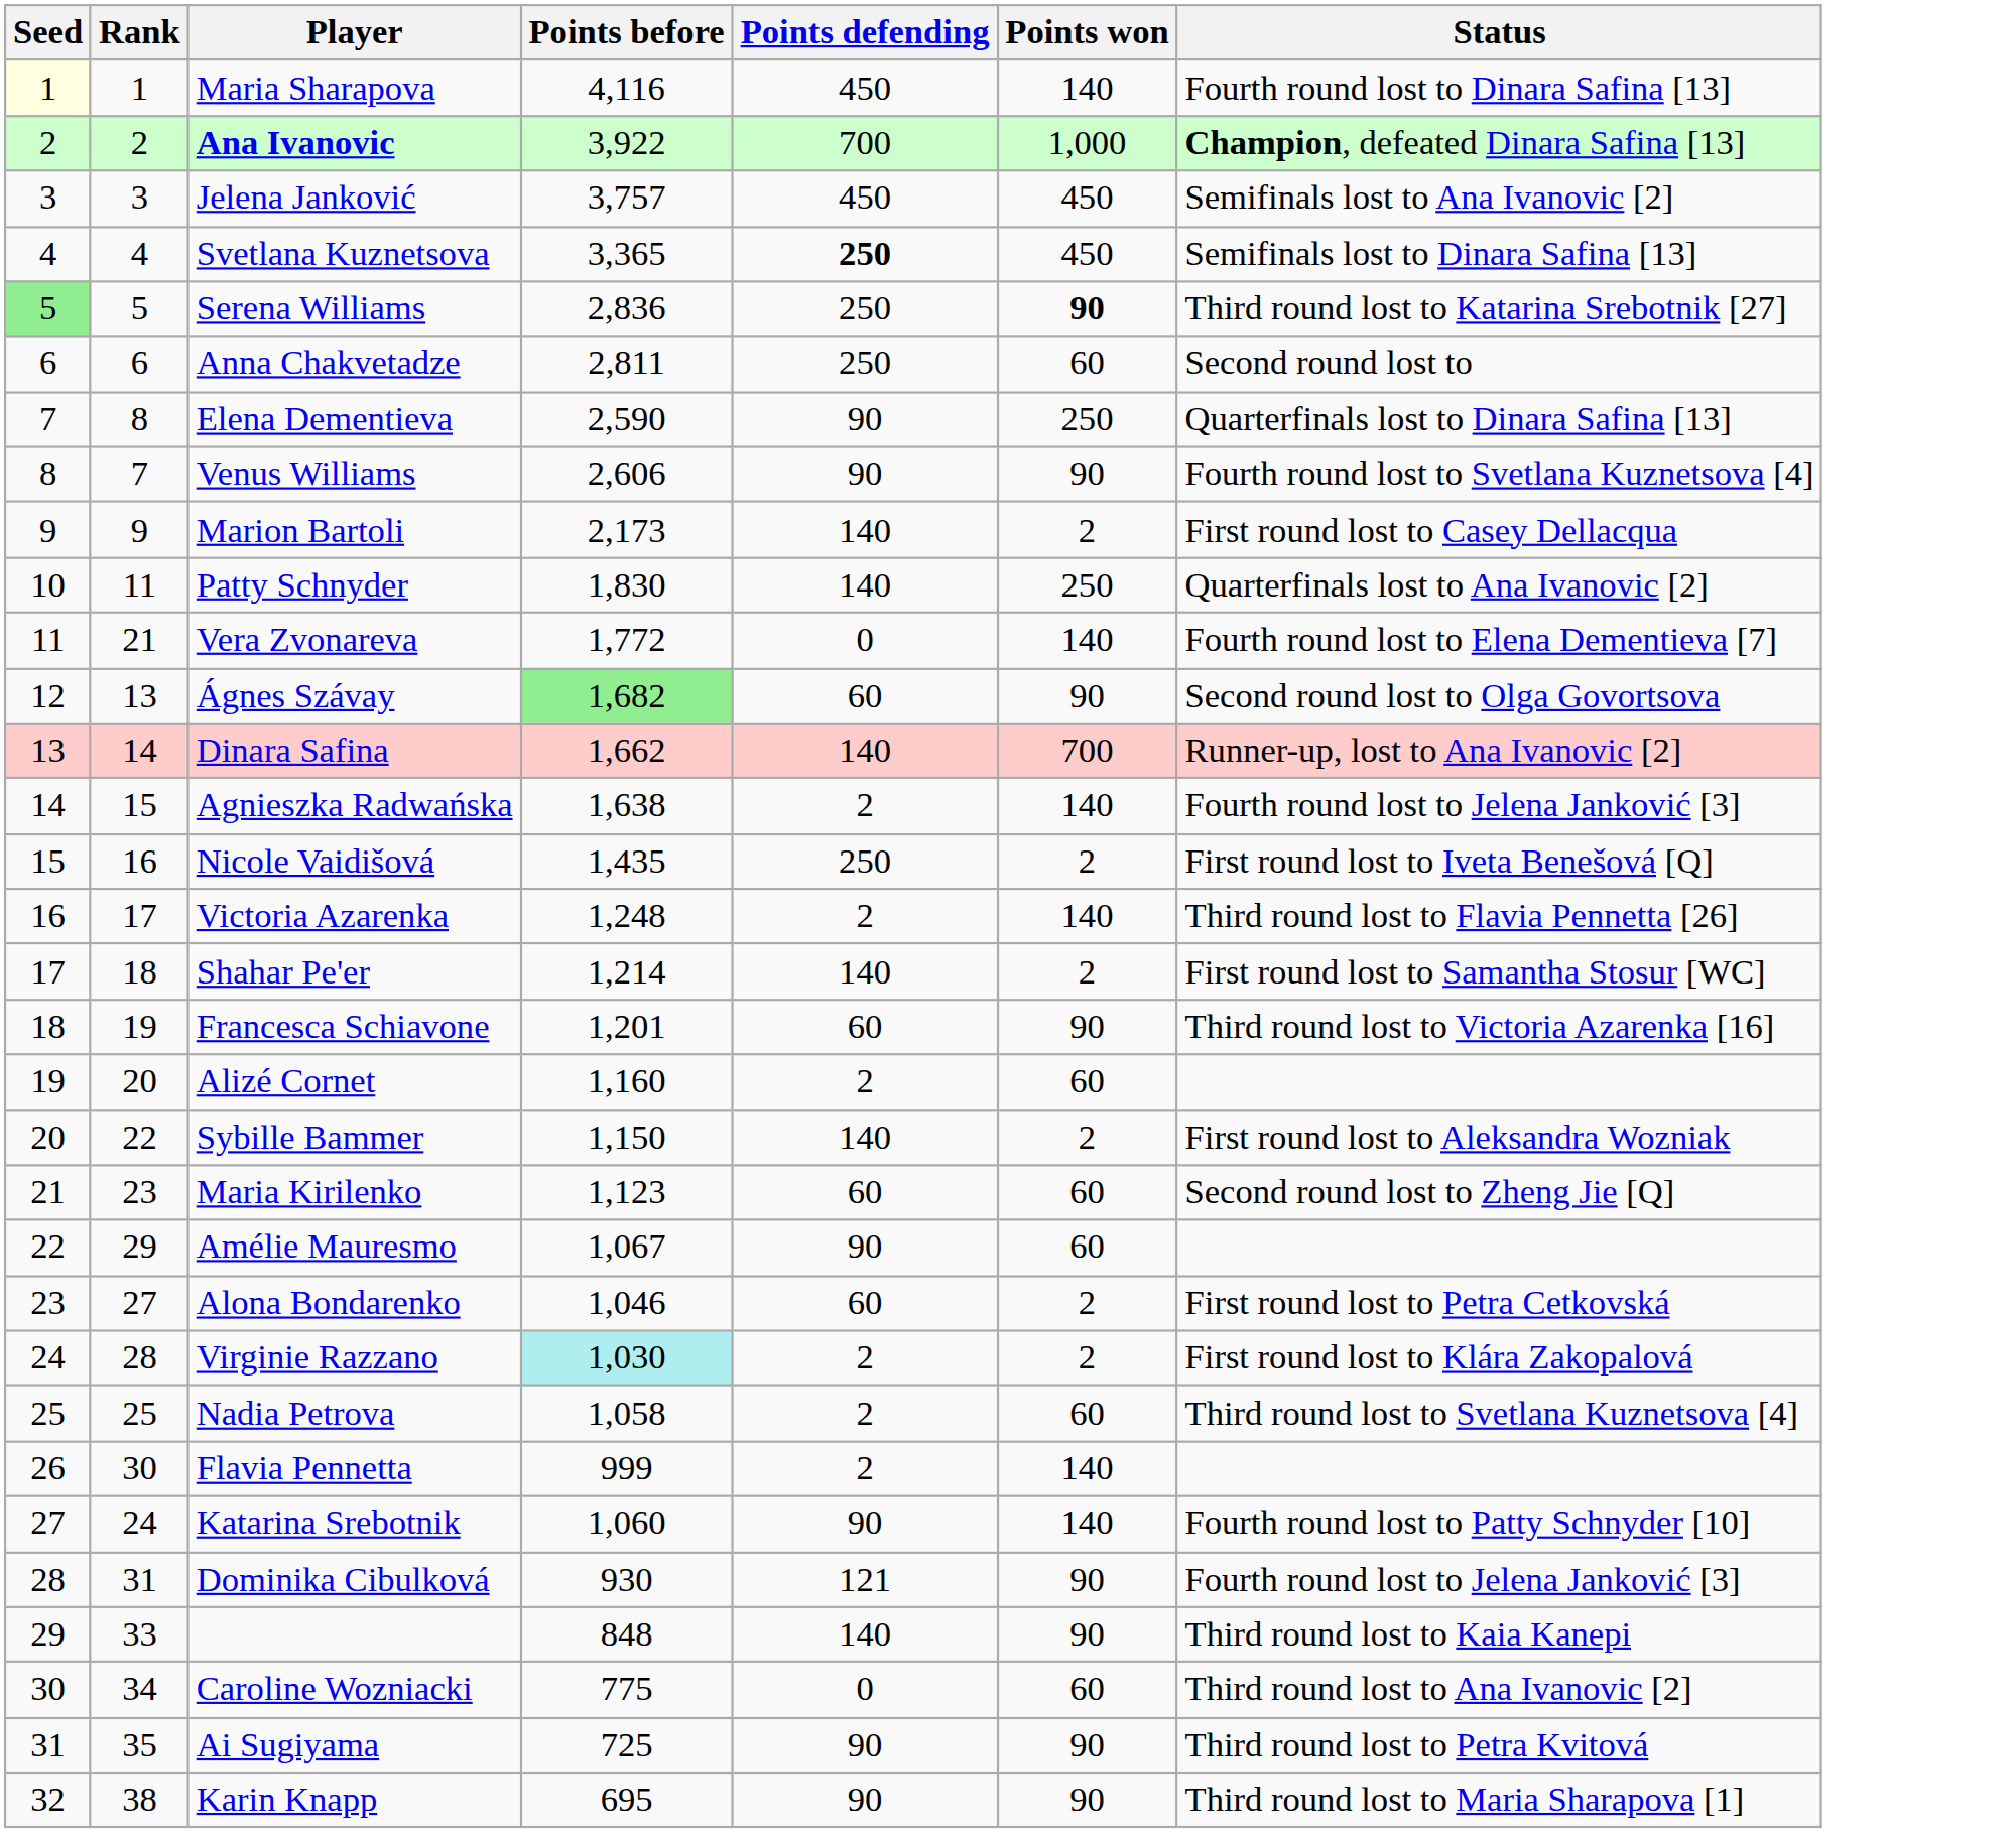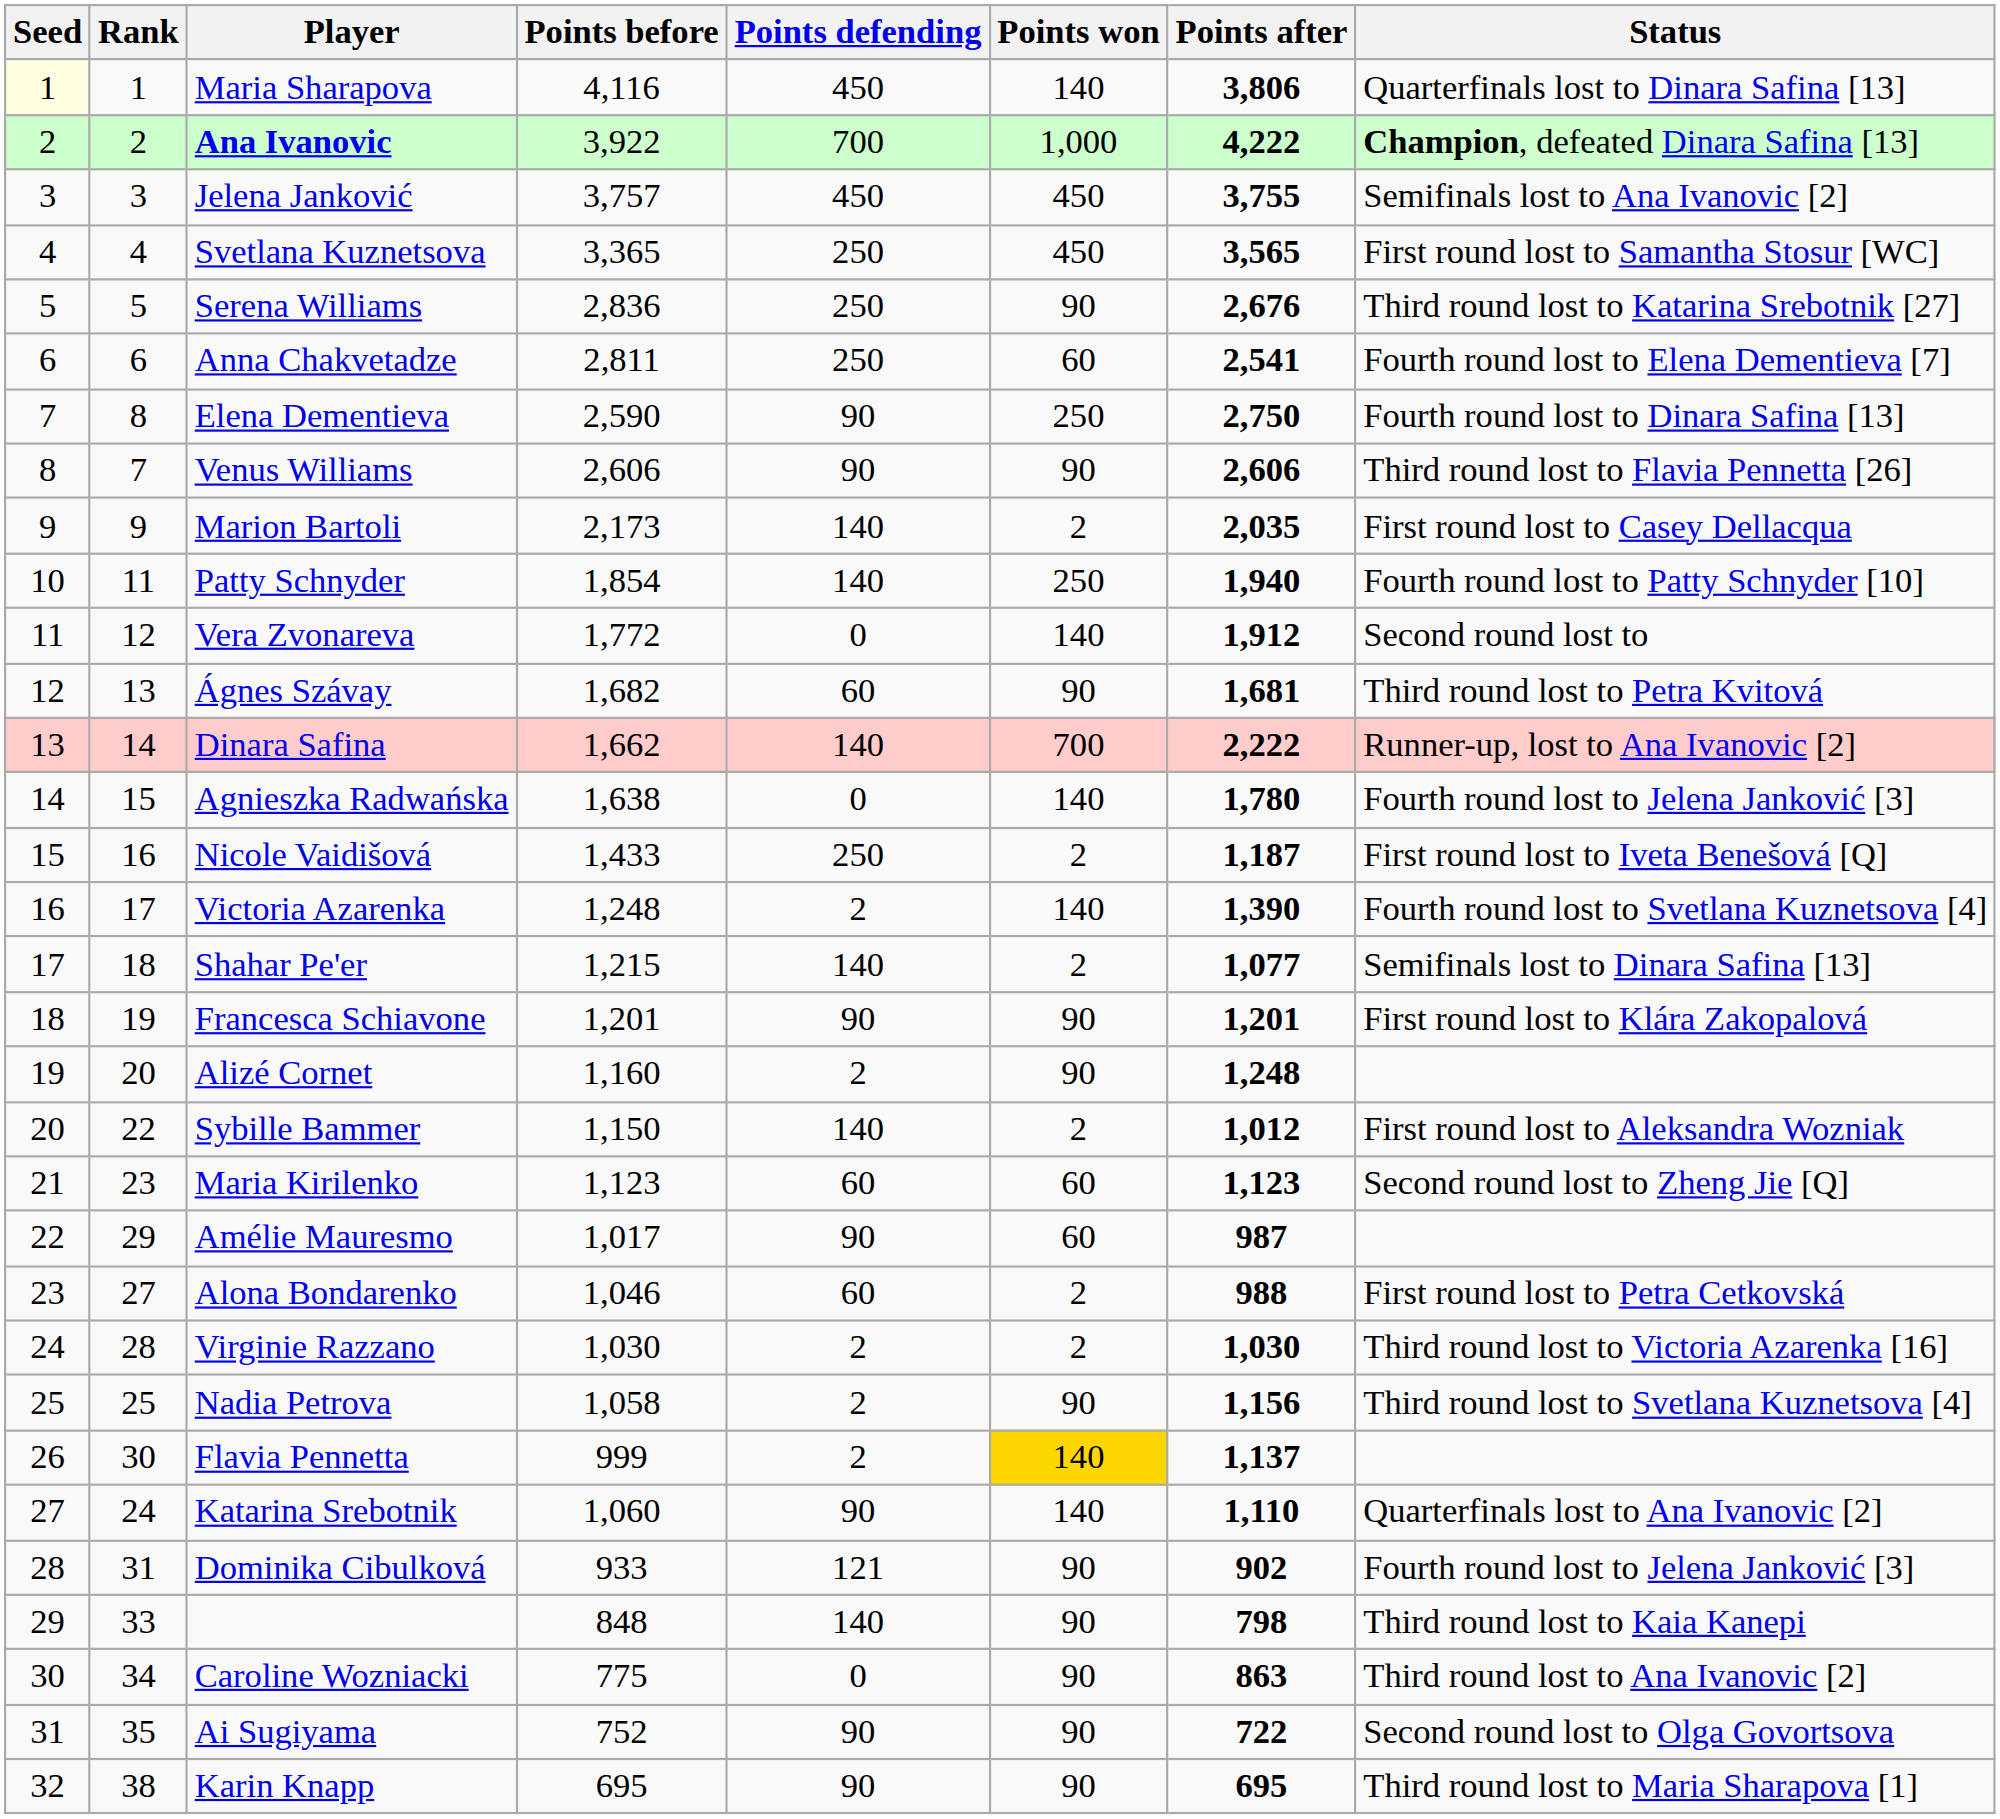+ column: Points after | 3,806 | 4,222 | 3,755 | 3,565 | 2,676 | 2,541 | 2,750 | 2,606 | 2,035 | 1,940 | 1,912 | 1,681 | 2,222 | 1,780 | 1,187 | 1,390 | 1,077 | 1,201 | 1,248 | 1,012 | 1,123 | 987 | 988 | 1,030 | 1,156 | 1,137 | 1,110 | 902 | 798 | 863 | 722 | 695
Maria Sharapova | Status: Fourth round lost to Dinara Safina [13] -> Quarterfinals lost to Dinara Safina [13]
Svetlana Kuznetsova | Points defending: bold -> normal
Svetlana Kuznetsova | Status: Semifinals lost to Dinara Safina [13] -> First round lost to Samantha Stosur [WC]
Serena Williams | Seed: lightgreen background -> no background
Serena Williams | Points won: bold -> normal
Anna Chakvetadze | Status: Second round lost to -> Fourth round lost to Elena Dementieva [7]
Elena Dementieva | Status: Quarterfinals lost to Dinara Safina [13] -> Fourth round lost to Dinara Safina [13]
Venus Williams | Status: Fourth round lost to Svetlana Kuznetsova [4] -> Third round lost to Flavia Pennetta [26]
Patty Schnyder | Points before: 1,830 -> 1,854
Patty Schnyder | Status: Quarterfinals lost to Ana Ivanovic [2] -> Fourth round lost to Patty Schnyder [10]
Vera Zvonareva | Rank: 21 -> 12
Vera Zvonareva | Status: Fourth round lost to Elena Dementieva [7] -> Second round lost to
Ágnes Szávay | Points before: lightgreen background -> no background
Ágnes Szávay | Status: Second round lost to Olga Govortsova -> Third round lost to Petra Kvitová
Agnieszka Radwańska | Points defending: 2 -> 0
Nicole Vaidišová | Points before: 1,435 -> 1,433
Victoria Azarenka | Status: Third round lost to Flavia Pennetta [26] -> Fourth round lost to Svetlana Kuznetsova [4]
Shahar Pe'er | Points before: 1,214 -> 1,215
Shahar Pe'er | Status: First round lost to Samantha Stosur [WC] -> Semifinals lost to Dinara Safina [13]
Francesca Schiavone | Points defending: 60 -> 90
Francesca Schiavone | Status: Third round lost to Victoria Azarenka [16] -> First round lost to Klára Zakopalová
Alizé Cornet | Points won: 60 -> 90
Amélie Mauresmo | Points before: 1,067 -> 1,017
Virginie Razzano | Points before: paleturquoise background -> no background
Virginie Razzano | Status: First round lost to Klára Zakopalová -> Third round lost to Victoria Azarenka [16]
Nadia Petrova | Points won: 60 -> 90
Flavia Pennetta | Points won: no background -> gold background
Katarina Srebotnik | Status: Fourth round lost to Patty Schnyder [10] -> Quarterfinals lost to Ana Ivanovic [2]
Dominika Cibulková | Points before: 930 -> 933
Caroline Wozniacki | Points won: 60 -> 90
Ai Sugiyama | Points before: 725 -> 752
Ai Sugiyama | Status: Third round lost to Petra Kvitová -> Second round lost to Olga Govortsova
